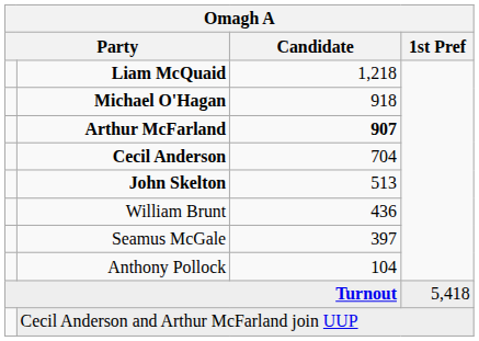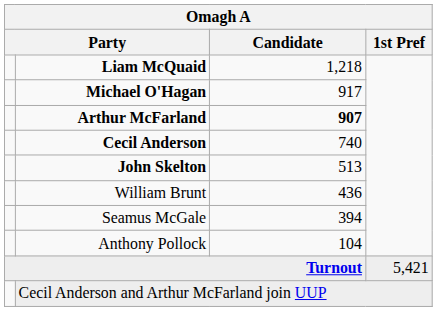Michael O'Hagan | Candidate: 918 -> 917
Cecil Anderson | Candidate: 704 -> 740
Seamus McGale | Candidate: 397 -> 394
Turnout | 1st Pref: 5,418 -> 5,421
